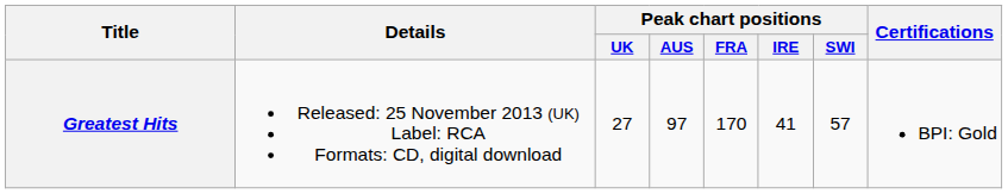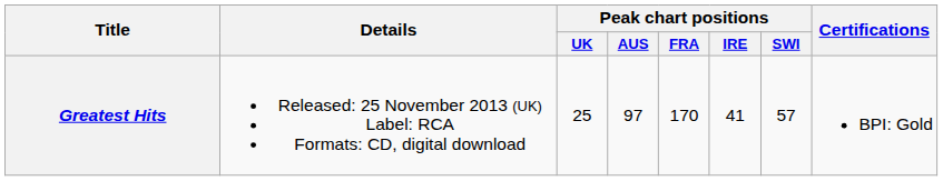Greatest Hits | Peak chart positions / UK: 27 -> 25
